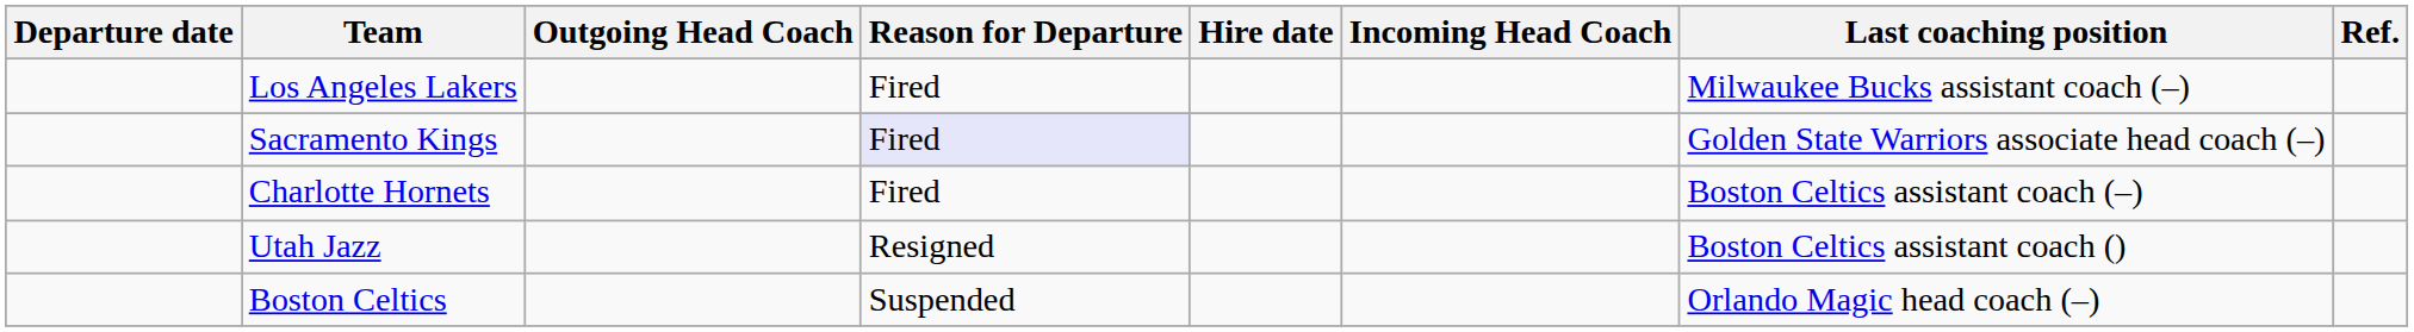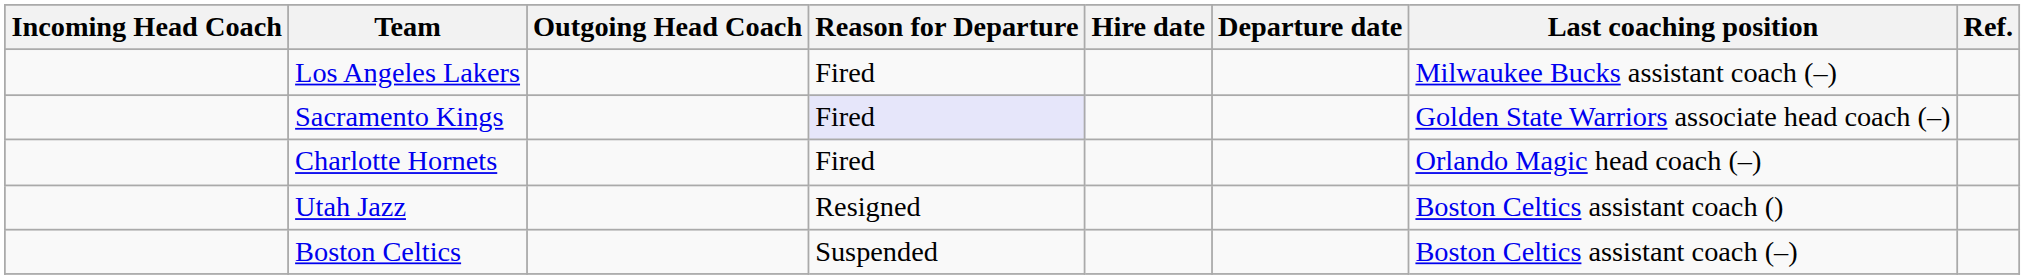columns swapped: Departure date <-> Incoming Head Coach
Charlotte Hornets | Last coaching position: Boston Celtics assistant coach (–) -> Orlando Magic head coach (–)
Boston Celtics | Last coaching position: Orlando Magic head coach (–) -> Boston Celtics assistant coach (–)
